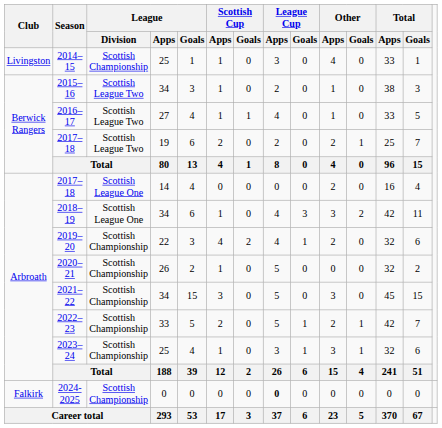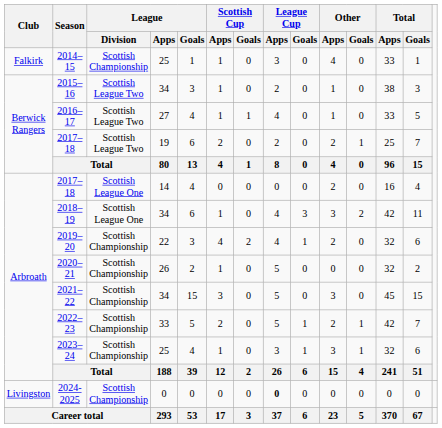2014–15 | Club: Livingston -> Falkirk
2024-2025 | Club: Falkirk -> Livingston
